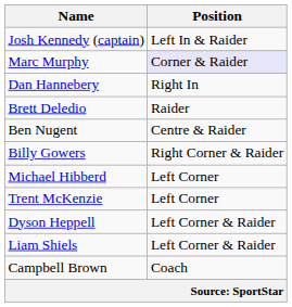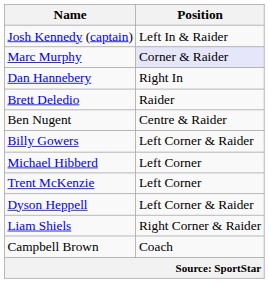Billy Gowers | Position: Right Corner & Raider -> Left Corner & Raider
Liam Shiels | Position: Left Corner & Raider -> Right Corner & Raider
